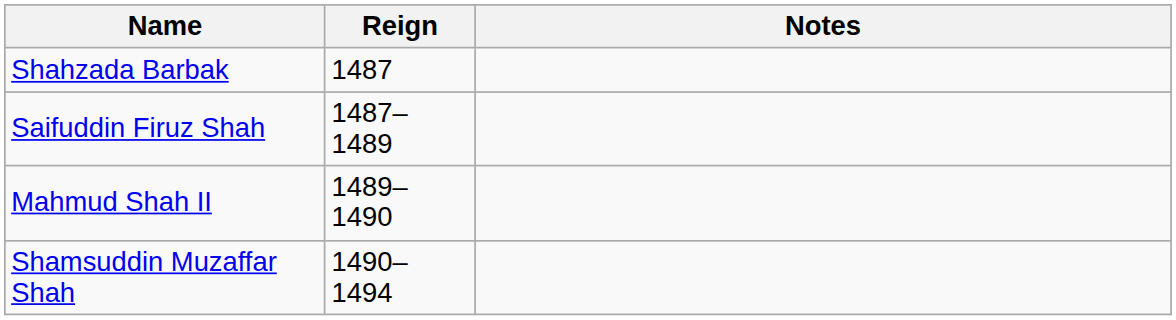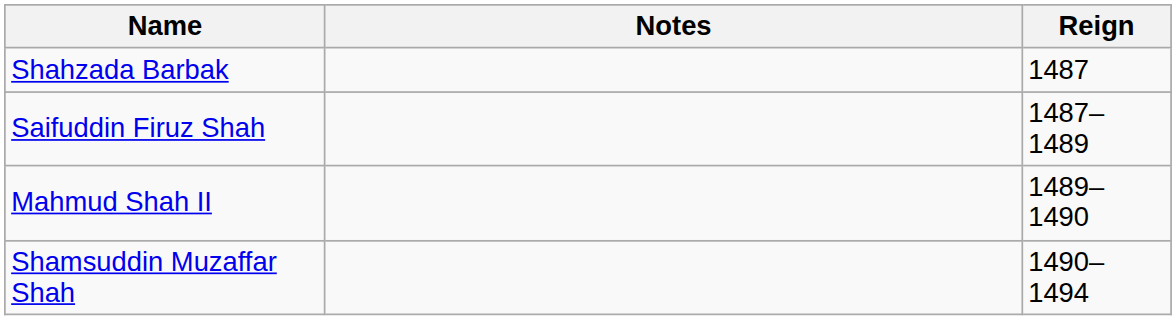columns swapped: Reign <-> Notes
